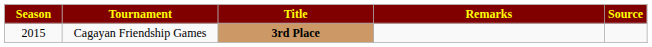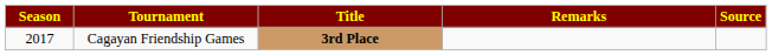Cagayan Friendship Games | Season: 2015 -> 2017
